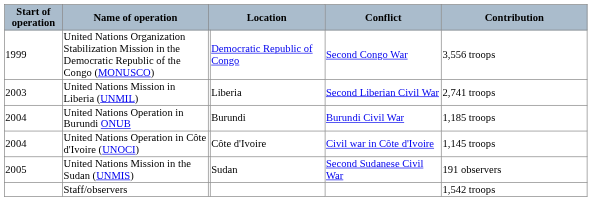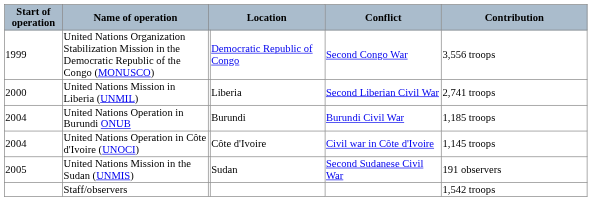United Nations Mission in Liberia (UNMIL) | Start of operation: 2003 -> 2000
